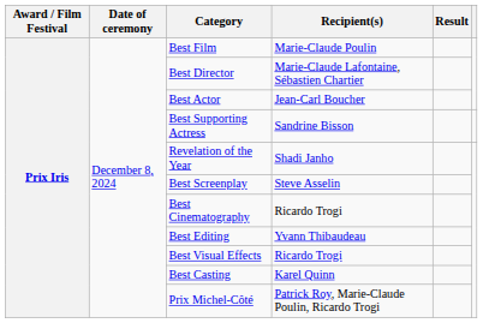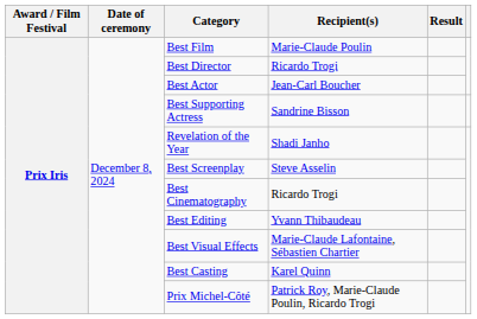Best Director | Recipient(s): Marie-Claude Lafontaine, Sébastien Chartier -> Ricardo Trogi
Best Visual Effects | Recipient(s): Ricardo Trogi -> Marie-Claude Lafontaine, Sébastien Chartier
